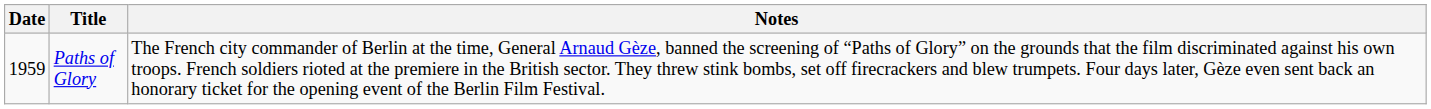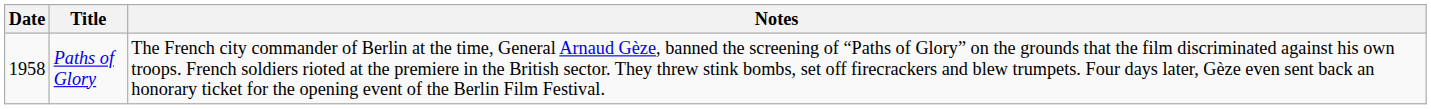Paths of Glory | Date: 1959 -> 1958
